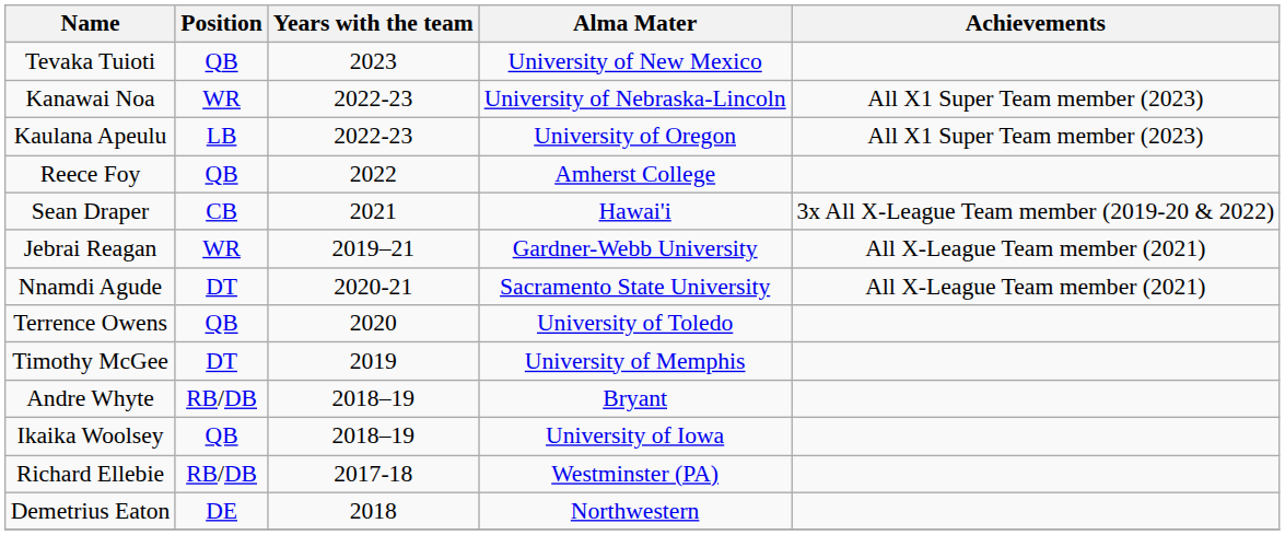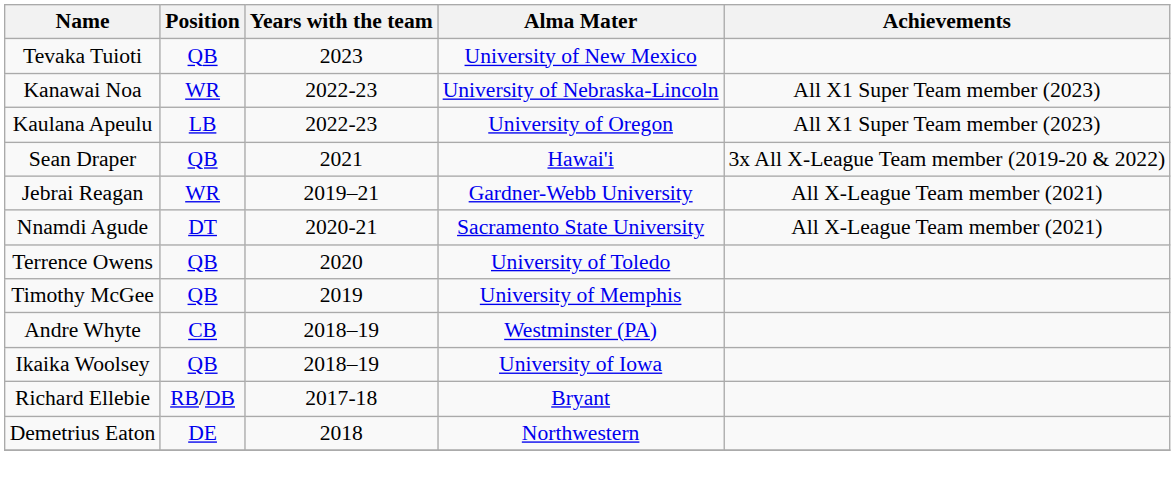- row: Reece Foy | QB | 2022 | Amherst College
Sean Draper | Position: CB -> QB
Timothy McGee | Position: DT -> QB
Andre Whyte | Position: RB/DB -> CB
Andre Whyte | Alma Mater: Bryant -> Westminster (PA)
Richard Ellebie | Alma Mater: Westminster (PA) -> Bryant
